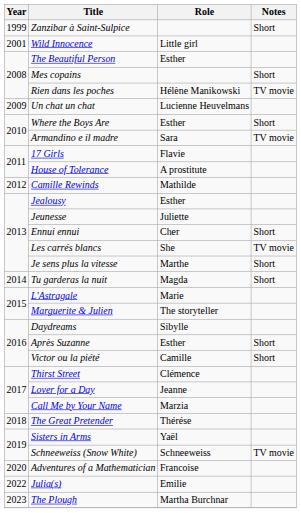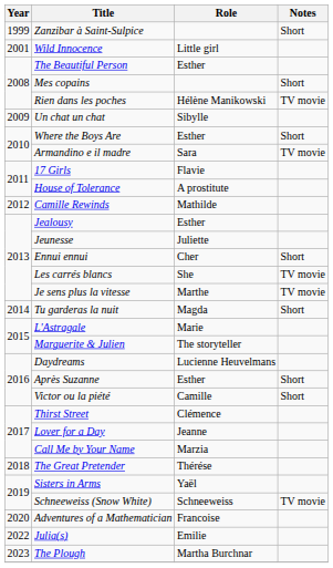Un chat un chat | Role: Lucienne Heuvelmans -> Sibylle
Je sens plus la vitesse | Notes: Short -> TV movie
Daydreams | Role: Sibylle -> Lucienne Heuvelmans
